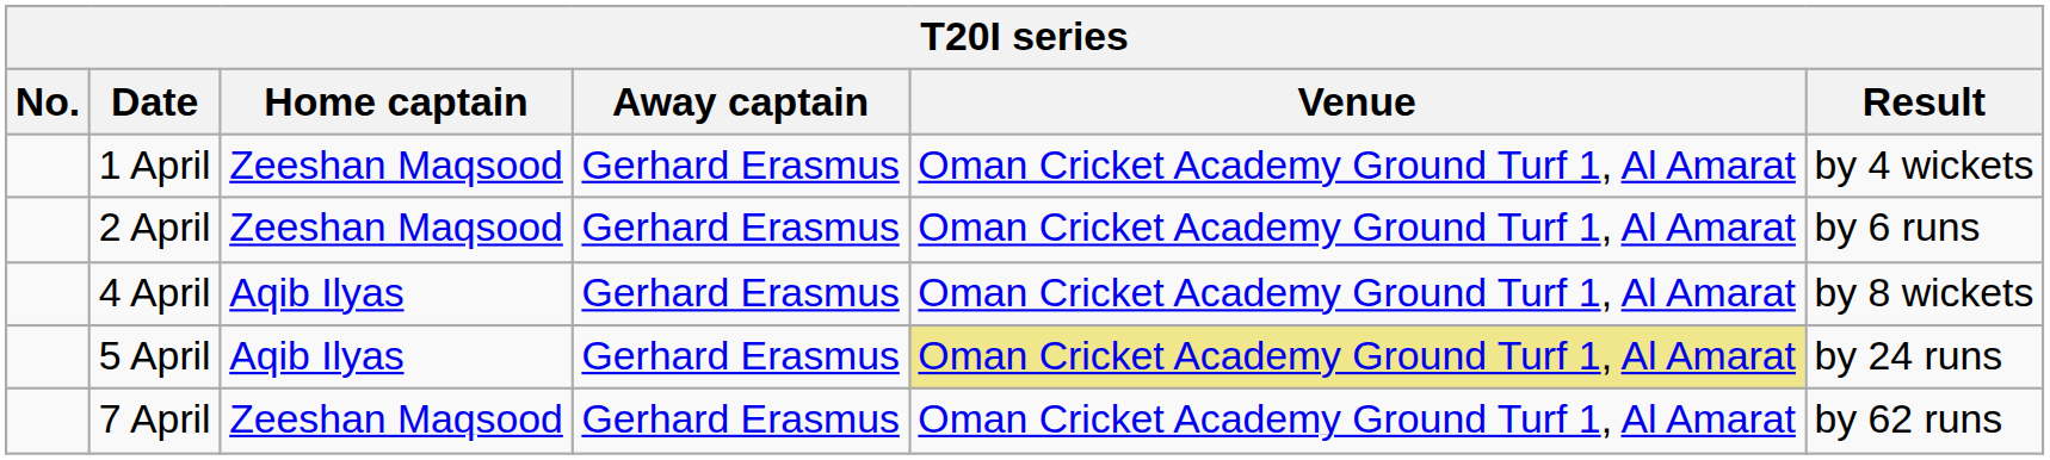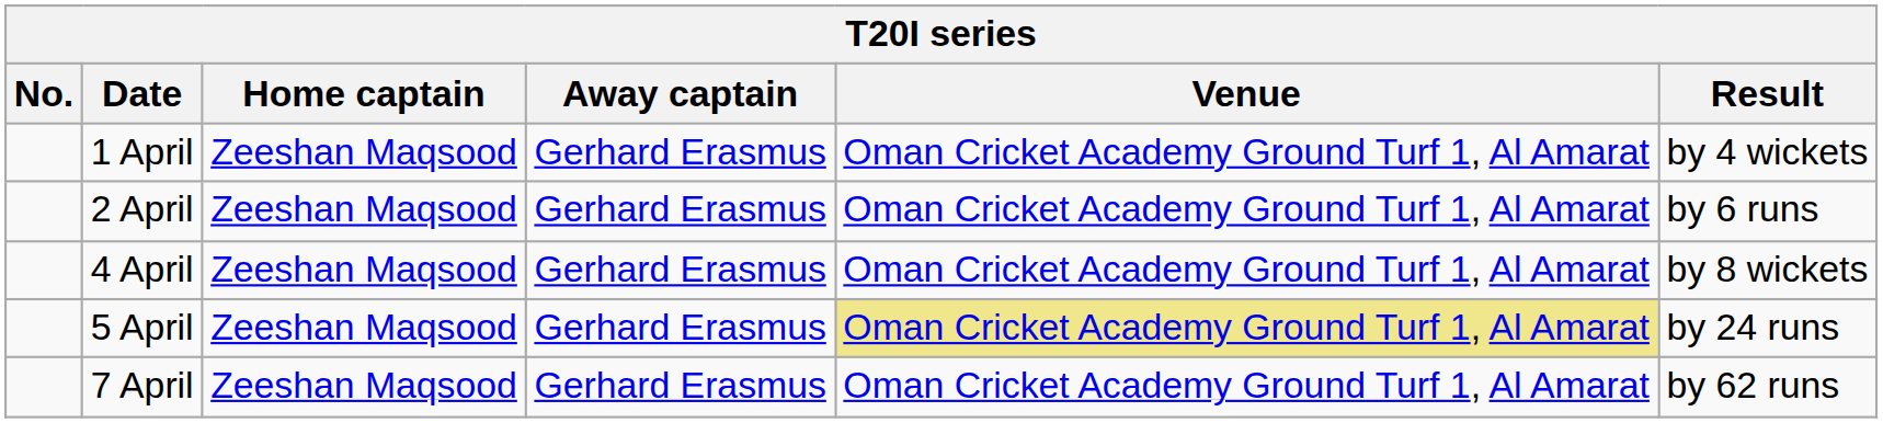4 April | Home captain: Aqib Ilyas -> Zeeshan Maqsood
5 April | Home captain: Aqib Ilyas -> Zeeshan Maqsood
